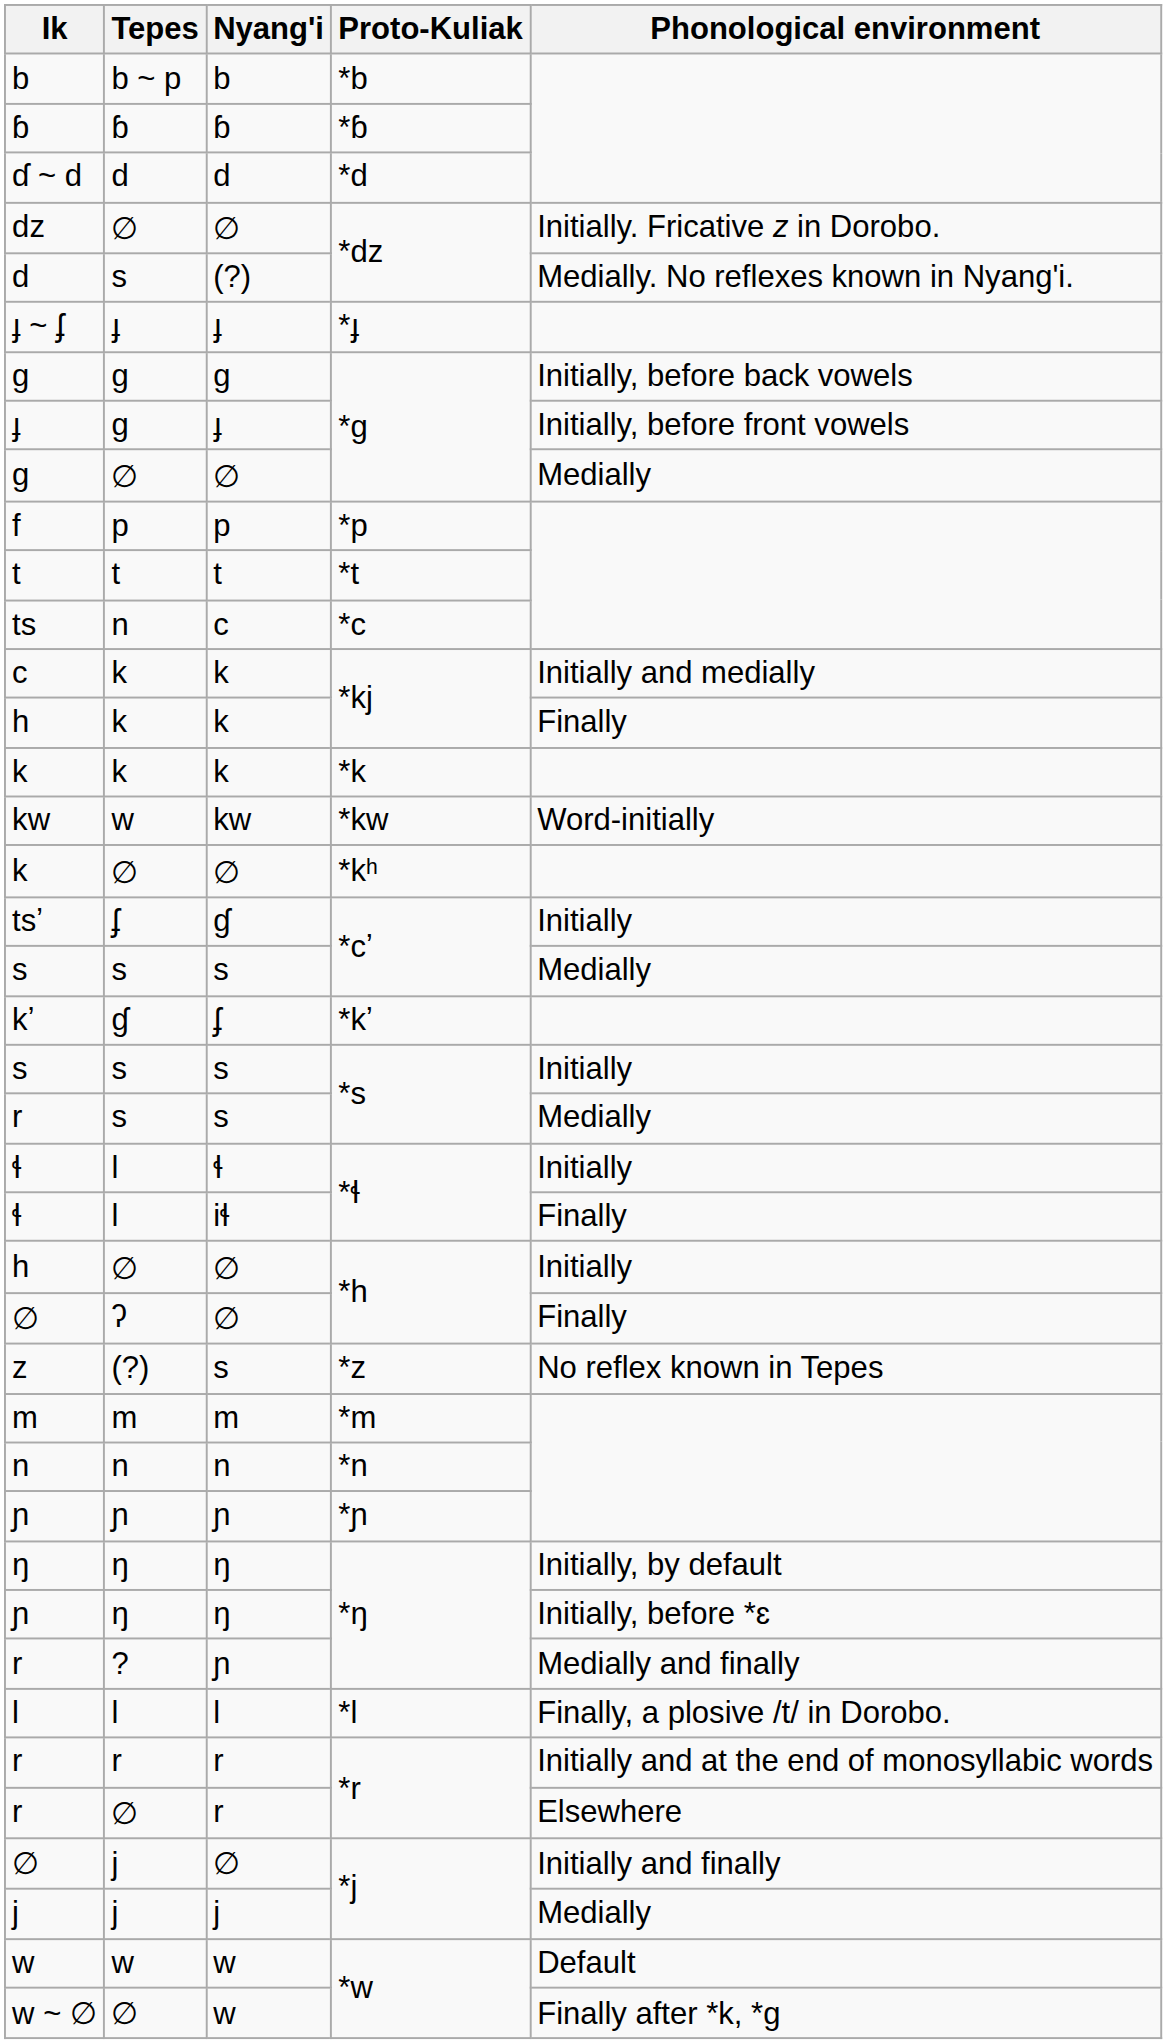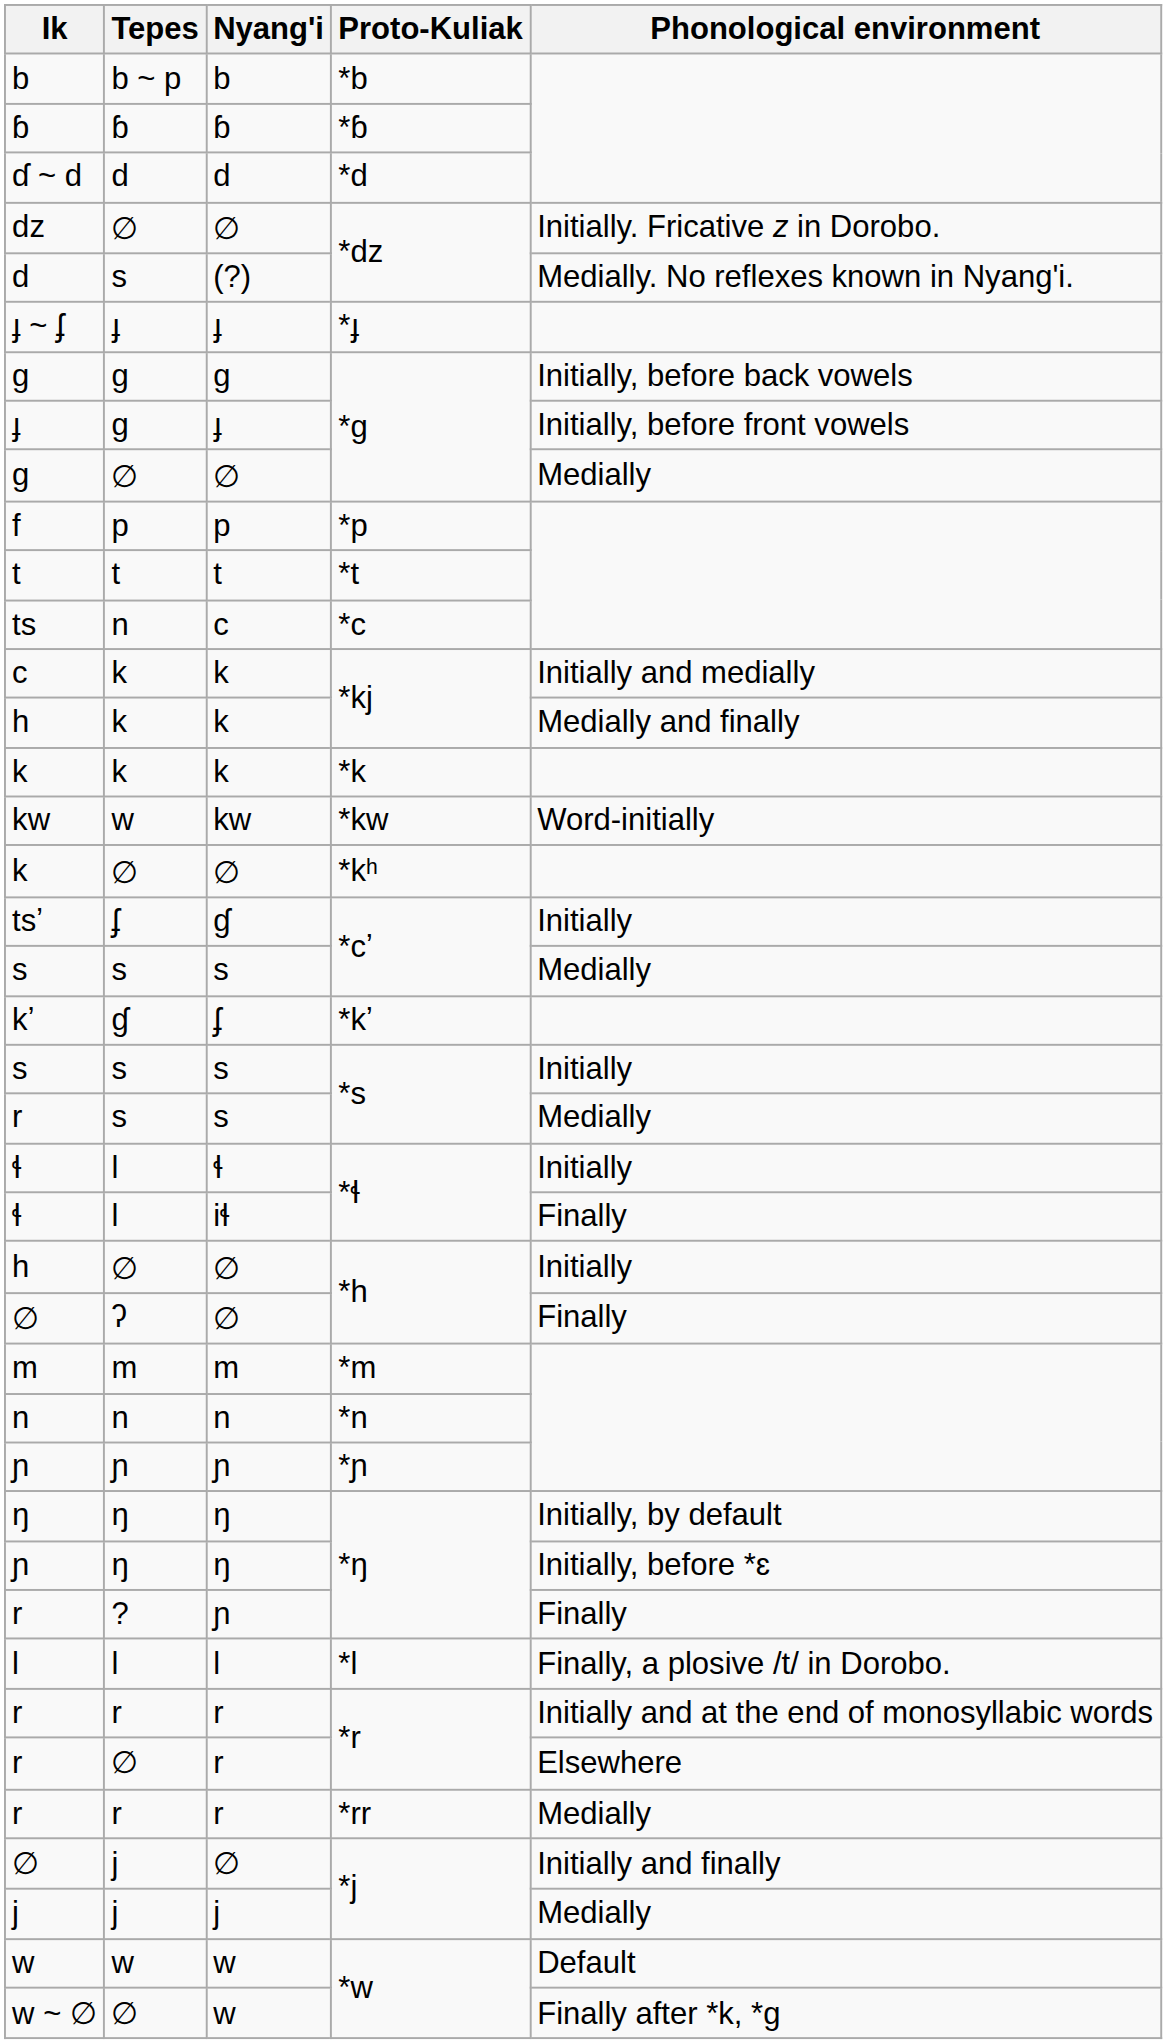h / *kj | Phonological environment: Finally -> Medially and finally
- row: z | (?) | s | *z | No reflex known in Tepes
r / *ŋ | Phonological environment: Medially and finally -> Finally
+ row: r | r | r | *rr | Medially
